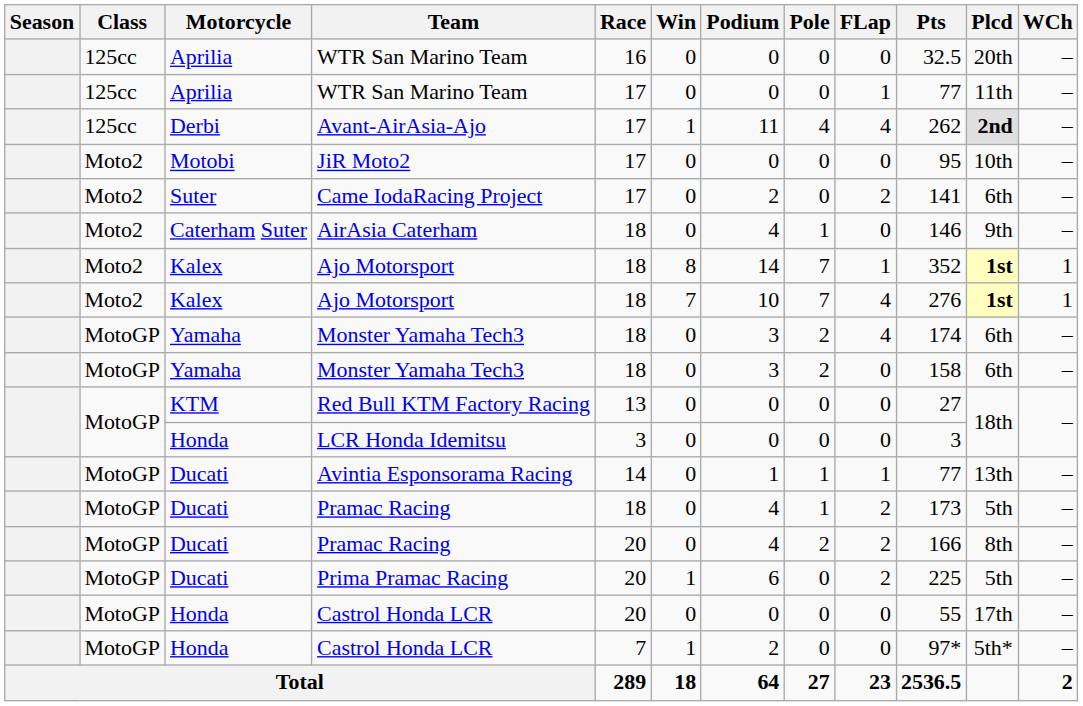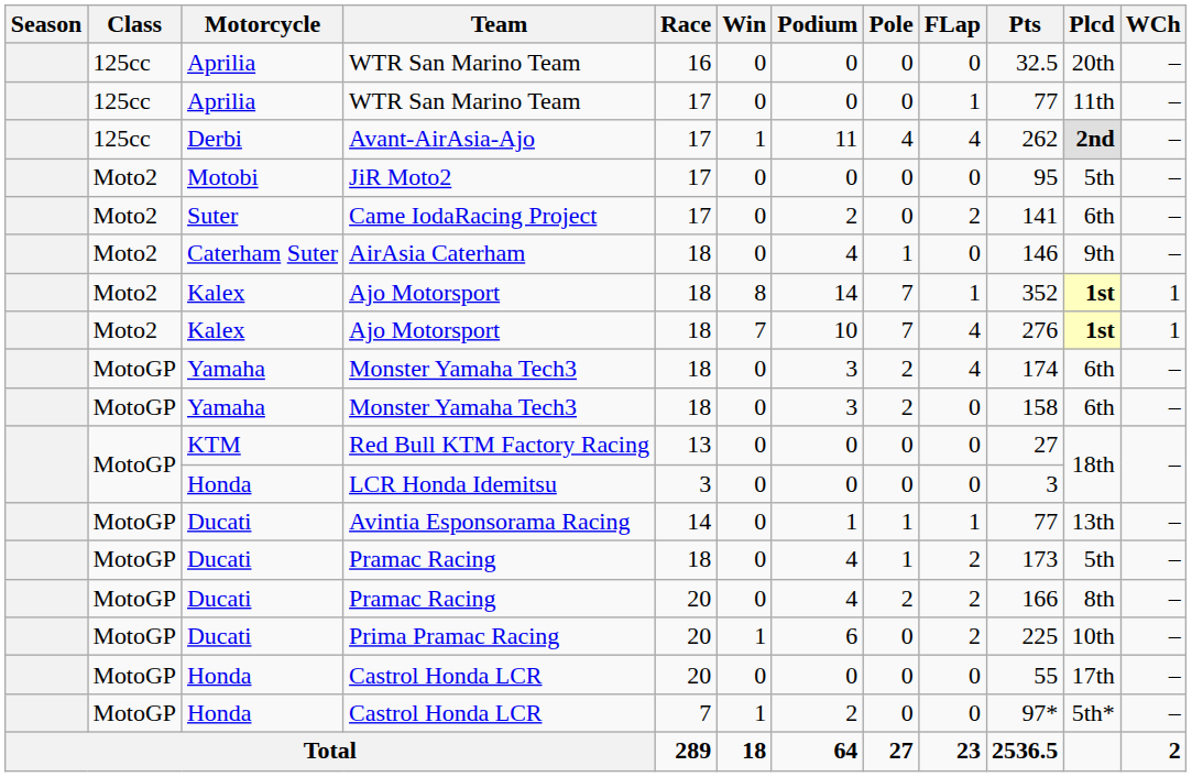JiR Moto2 | Plcd: 10th -> 5th
Prima Pramac Racing | Plcd: 5th -> 10th
